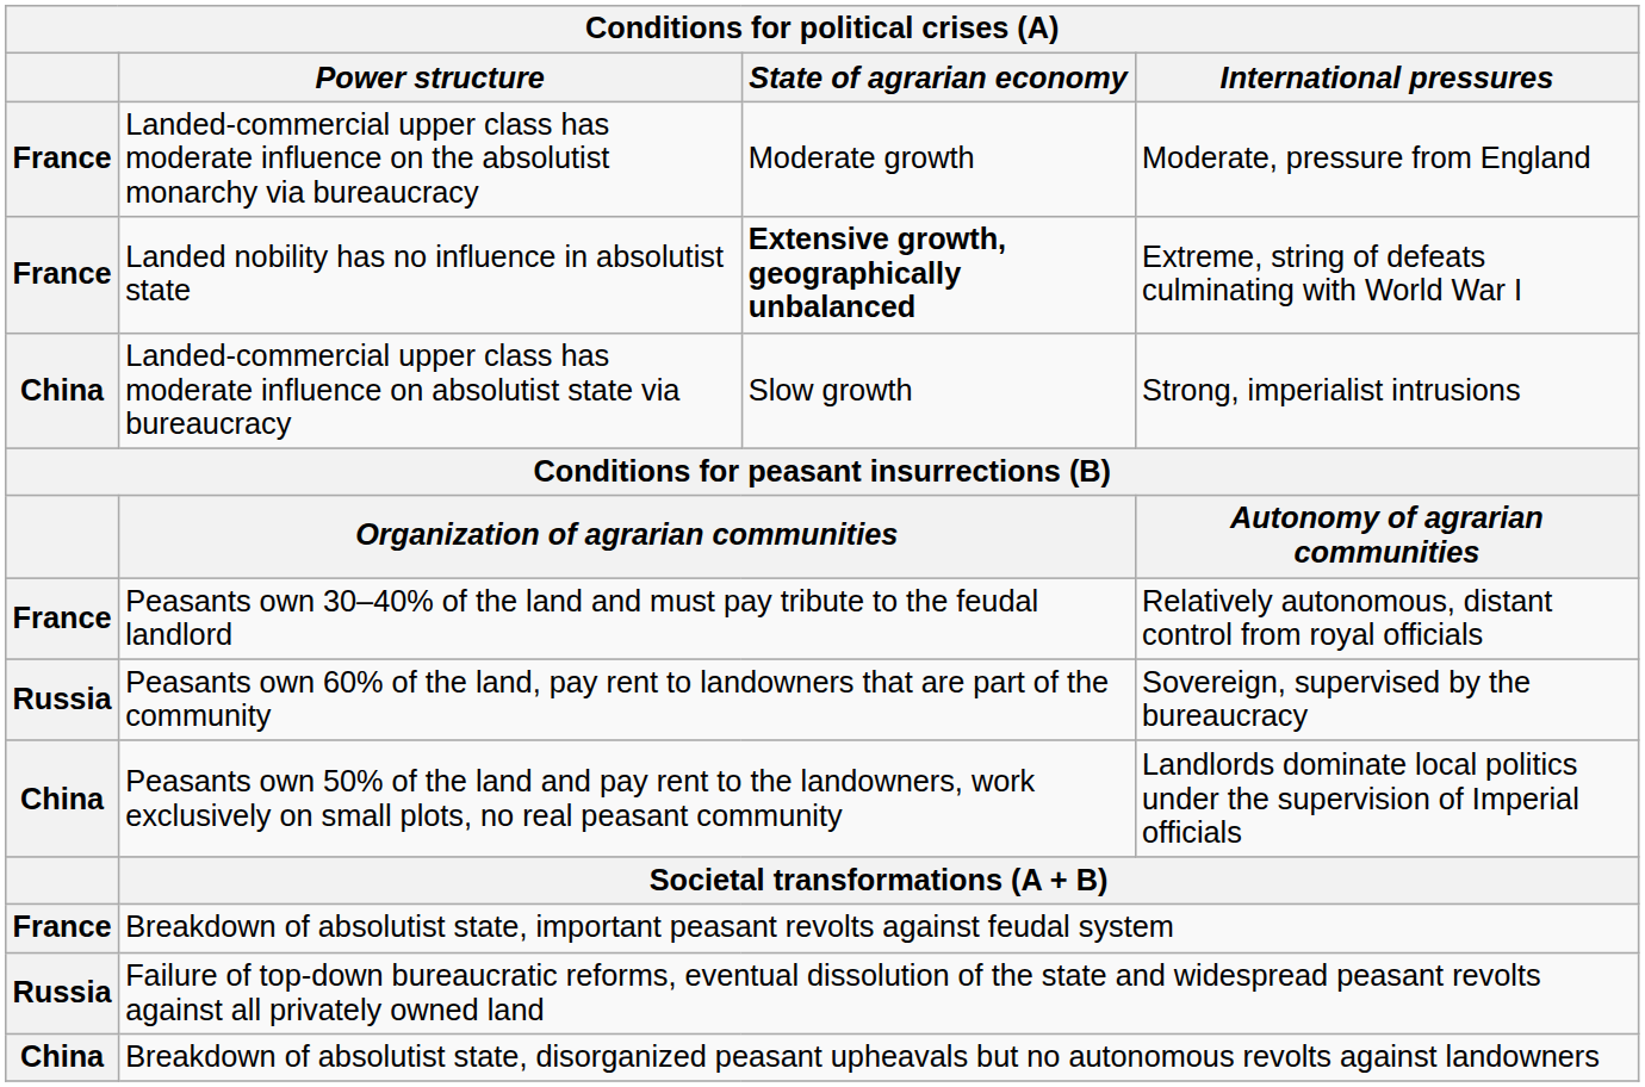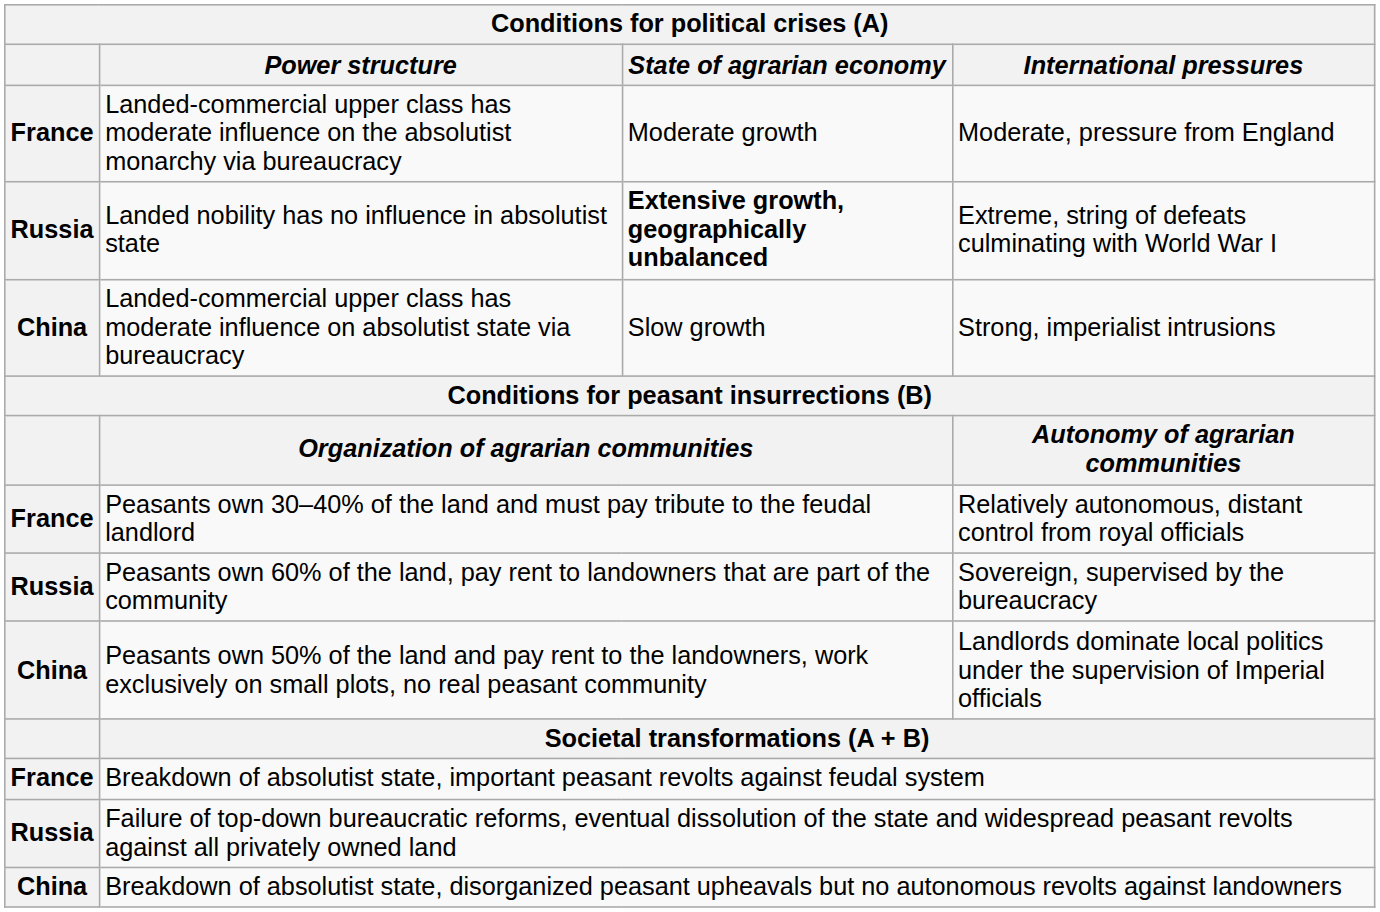Landed nobility has no influence in absolutist state | column 1: France -> Russia
